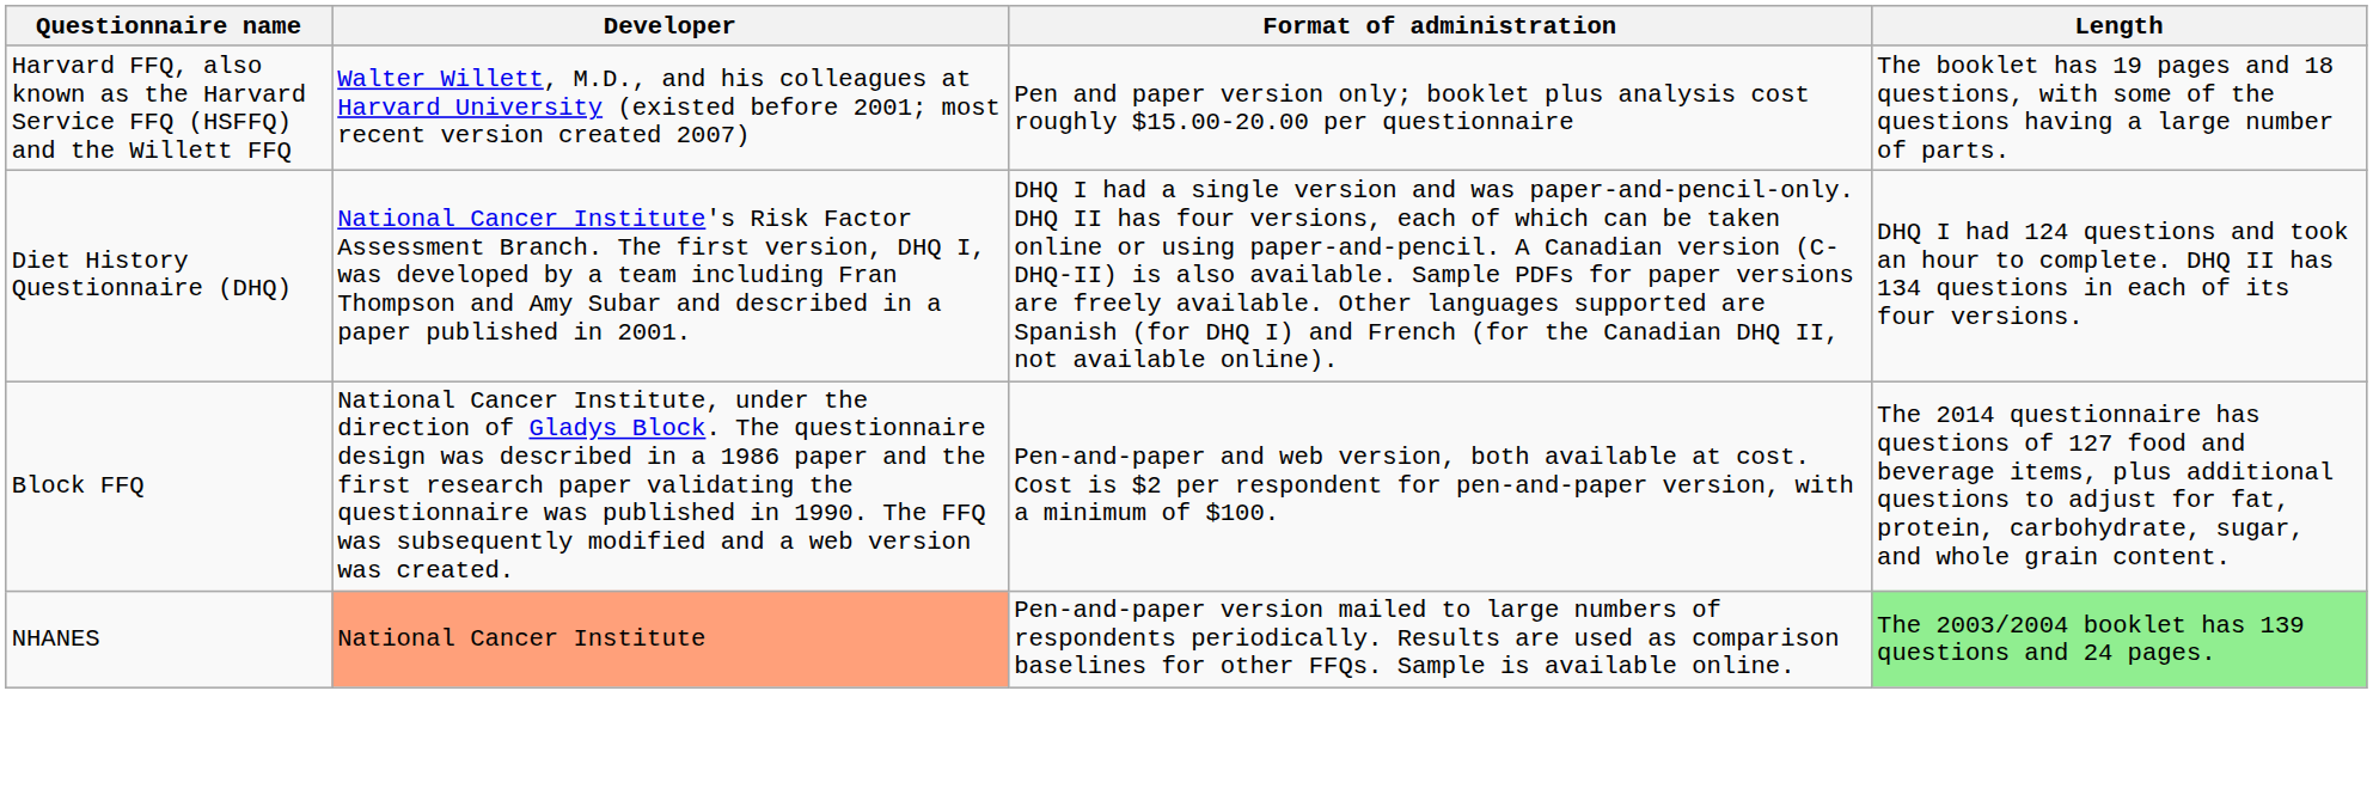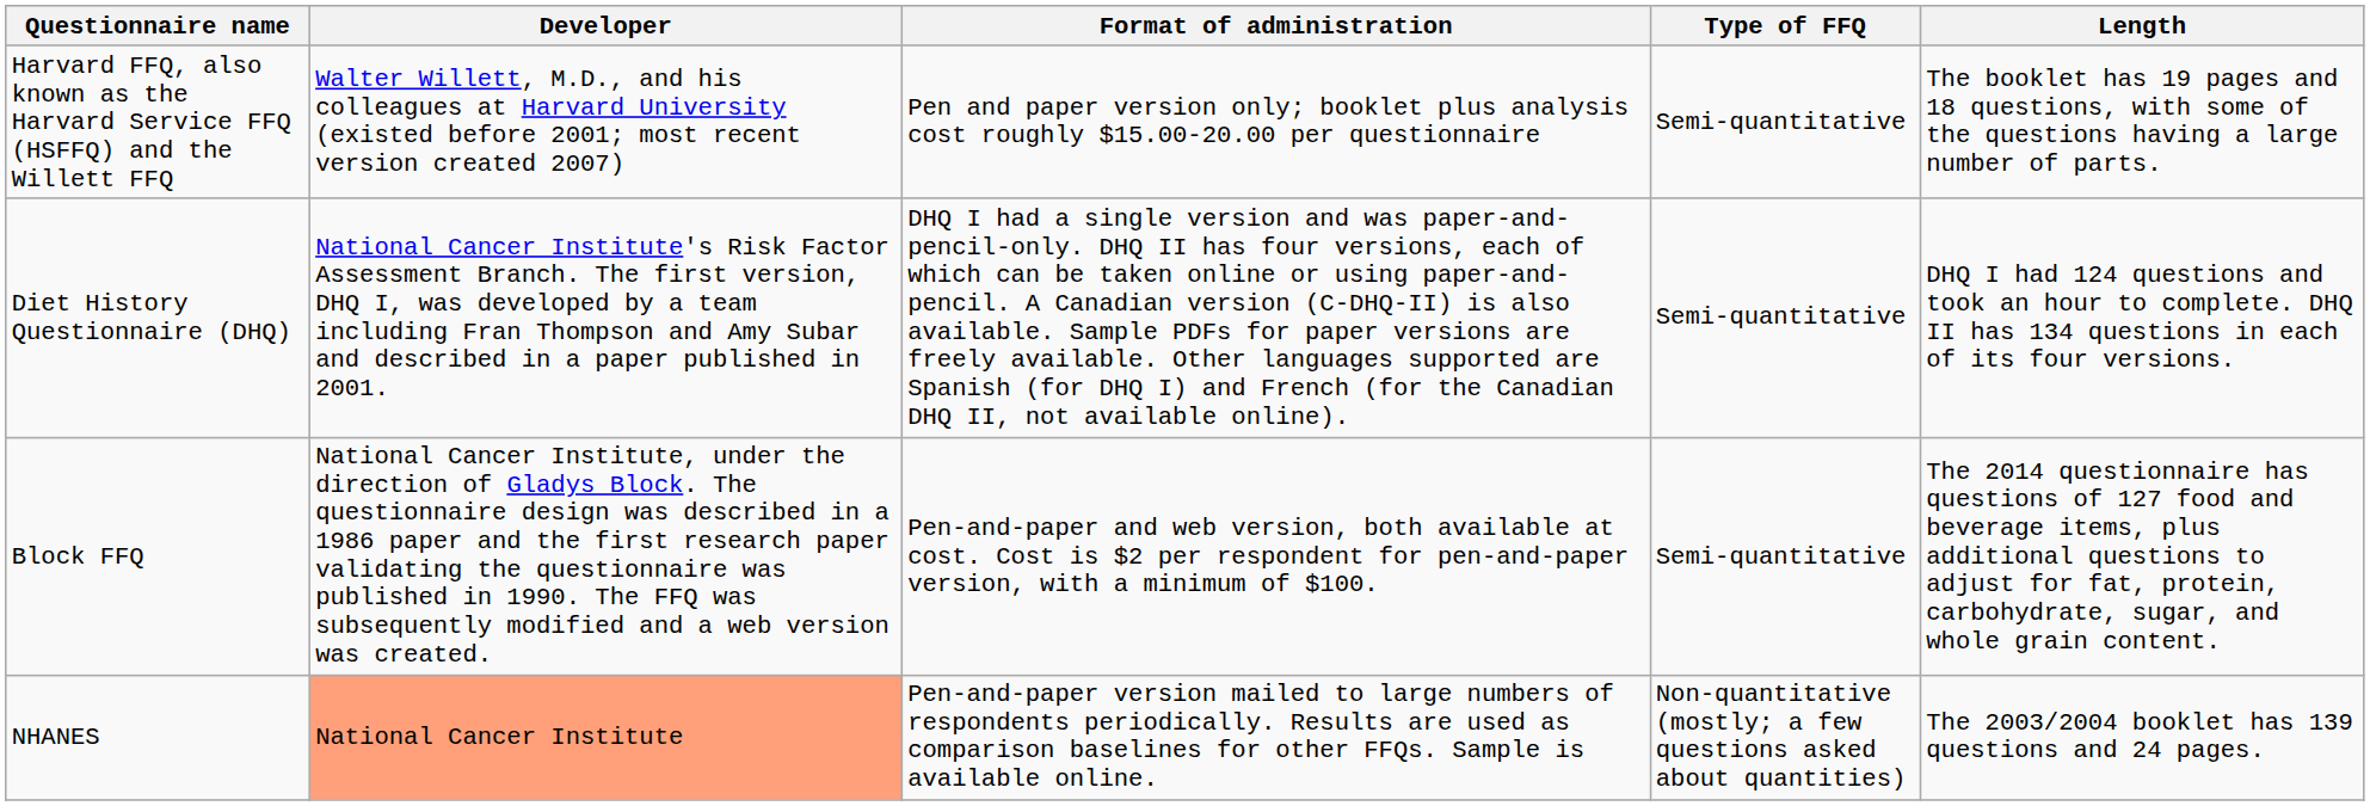+ column: Type of FFQ | Semi-quantitative | Semi-quantitative | Semi-quantitative | Non-quantitative (mostly; a few questions asked about quantities)
NHANES | Length: lightgreen background -> no background
